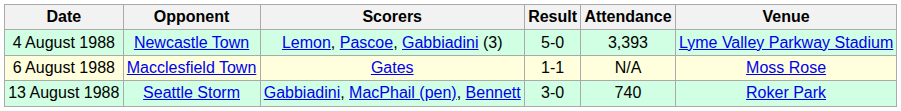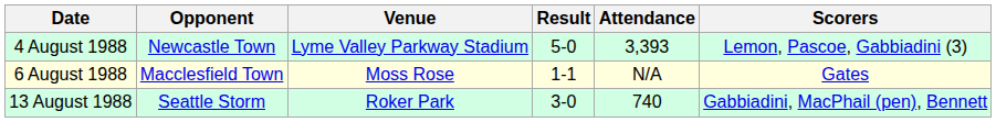columns swapped: Venue <-> Scorers
